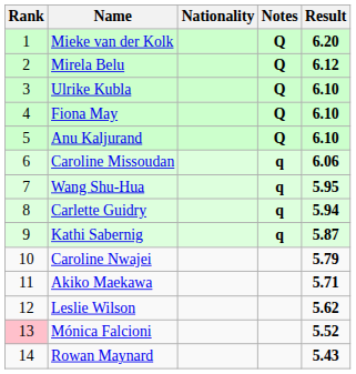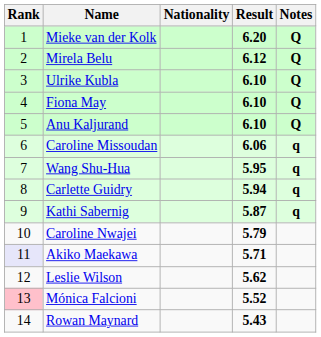columns swapped: Result <-> Notes
Akiko Maekawa | Rank: no background -> lavender background
